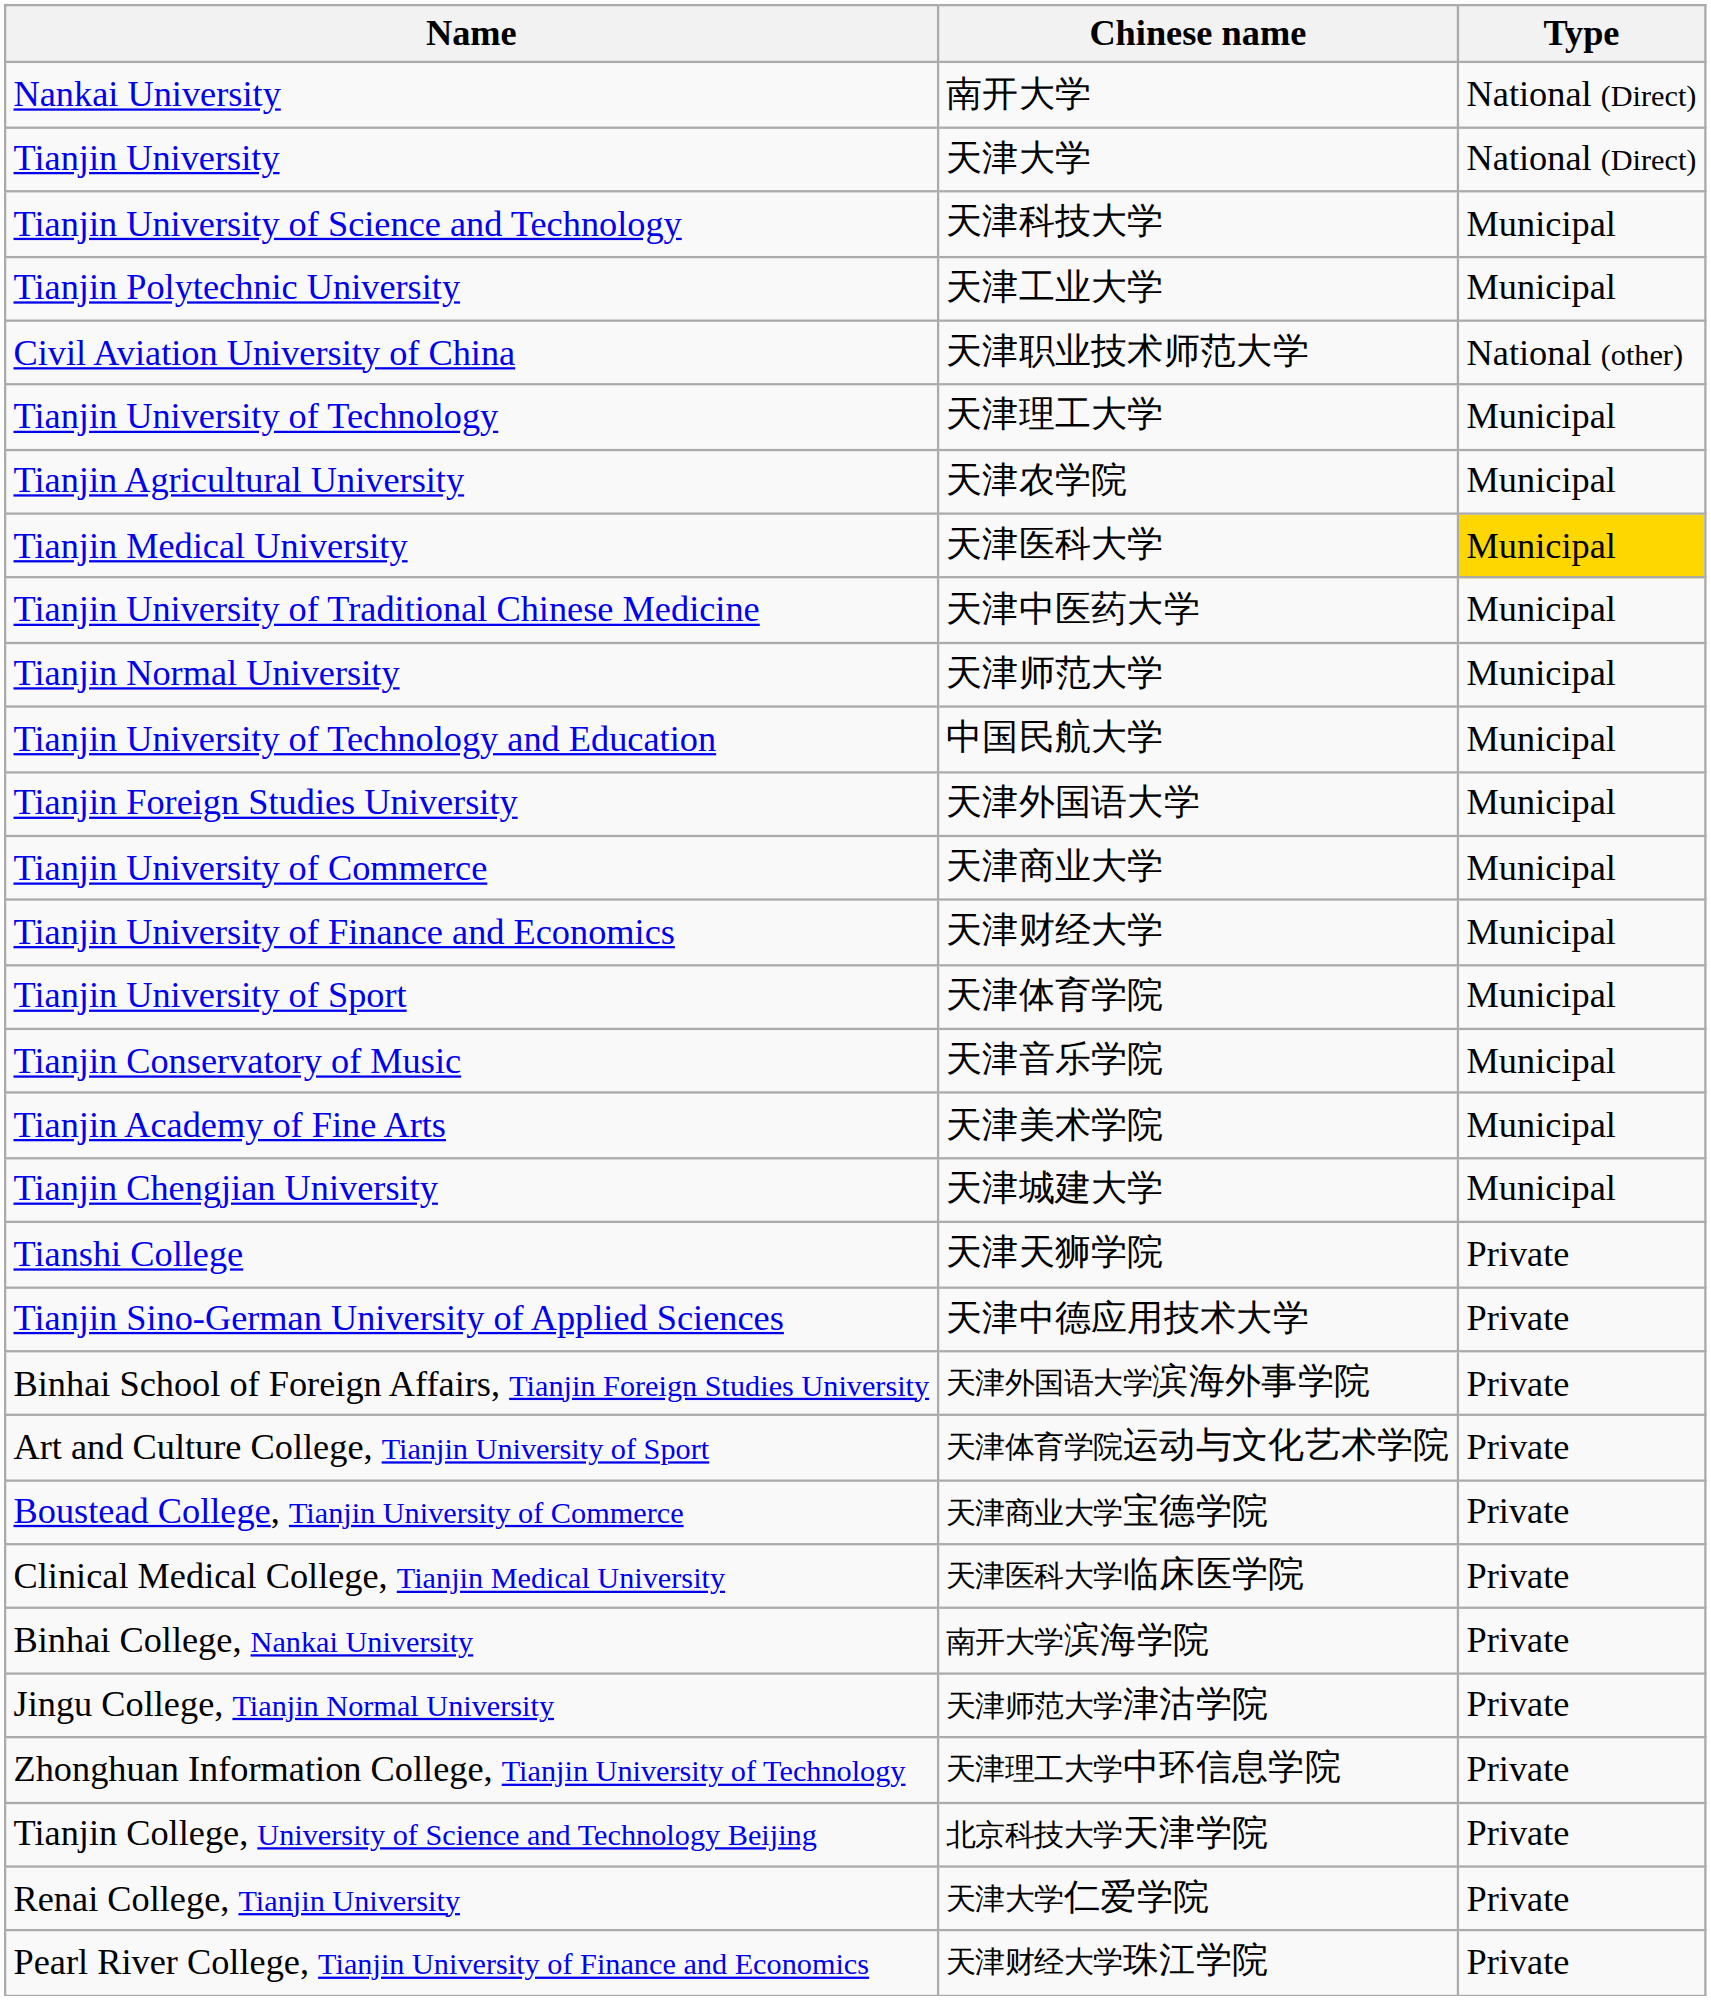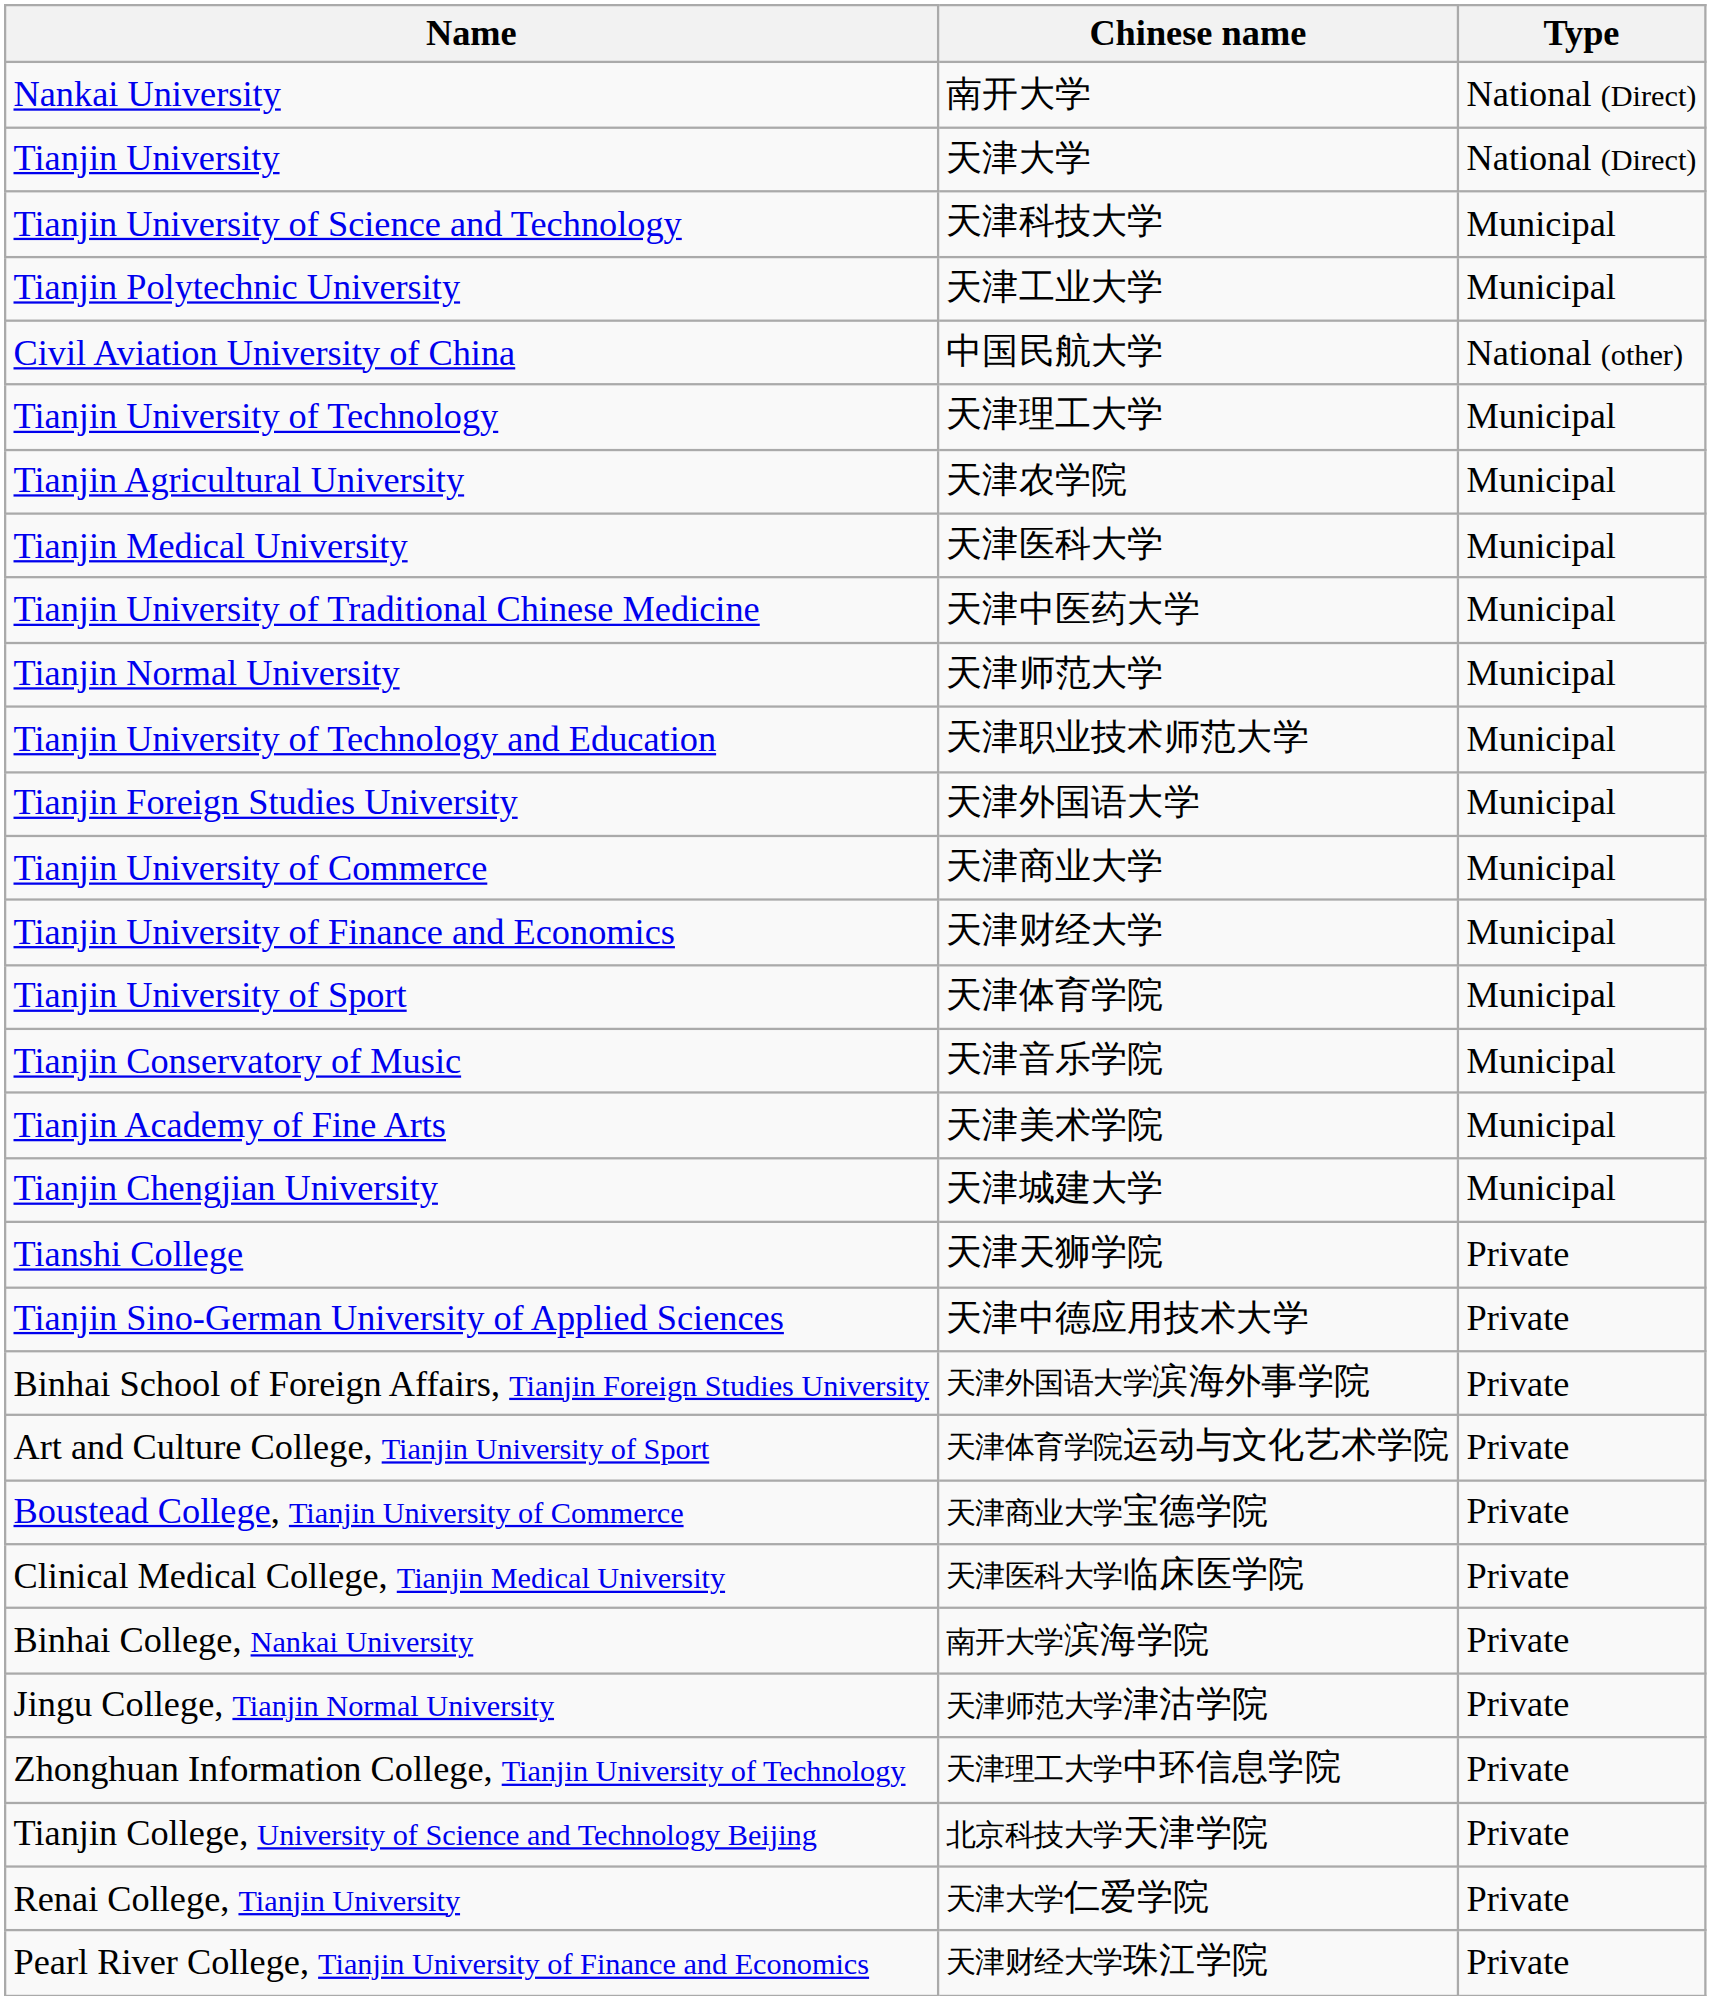Civil Aviation University of China | Chinese name: 天津职业技术师范大学 -> 中国民航大学
Tianjin Medical University | Type: gold background -> no background
Tianjin University of Technology and Education | Chinese name: 中国民航大学 -> 天津职业技术师范大学
